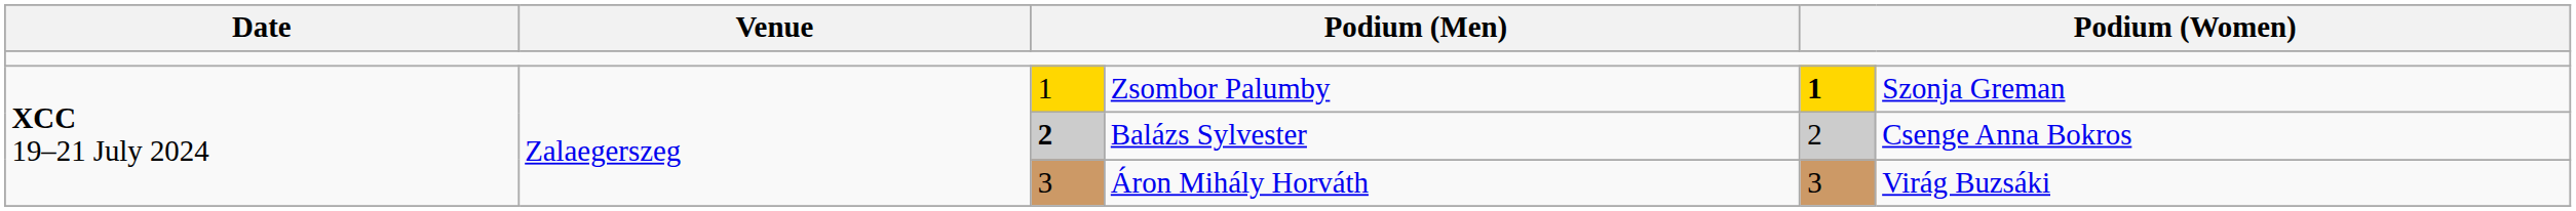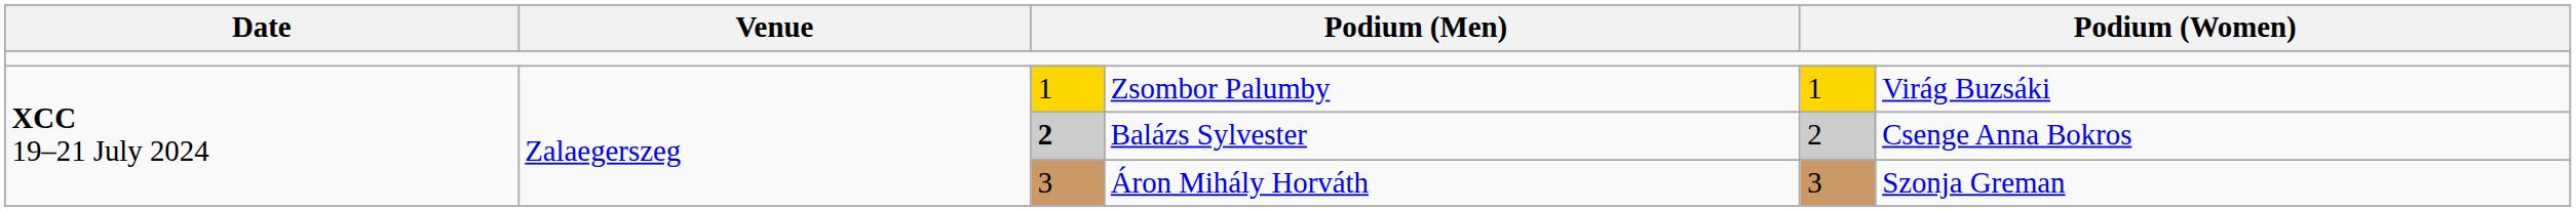Zsombor Palumby | column 5: bold -> normal
Zsombor Palumby | column 6: Szonja Greman -> Virág Buzsáki
Áron Mihály Horváth | column 6: Virág Buzsáki -> Szonja Greman
